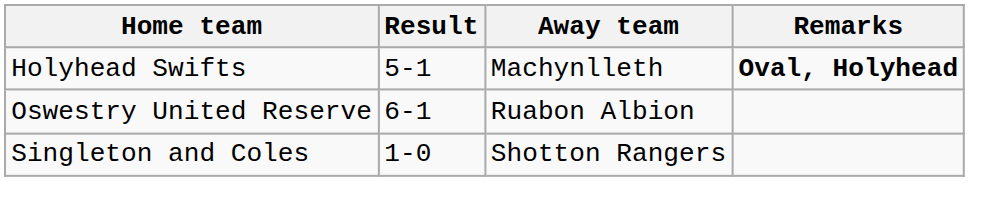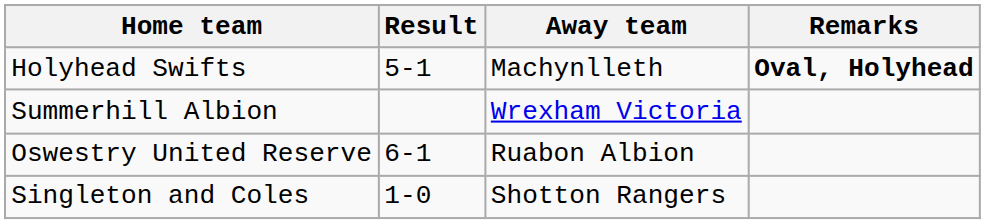+ row: Summerhill Albion | Wrexham Victoria
